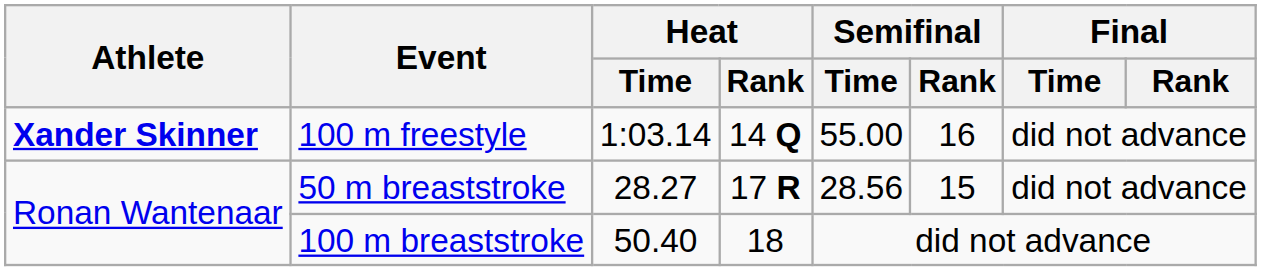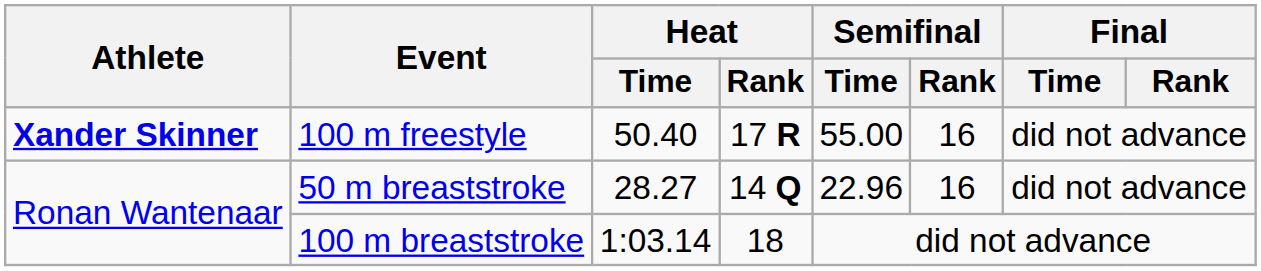100 m freestyle | Heat / Time: 1:03.14 -> 50.40
100 m freestyle | Heat / Rank: 14 Q -> 17 R
50 m breaststroke | Heat / Rank: 17 R -> 14 Q
50 m breaststroke | Semifinal / Time: 28.56 -> 22.96
50 m breaststroke | Semifinal / Rank: 15 -> 16
100 m breaststroke | Heat / Time: 50.40 -> 1:03.14
